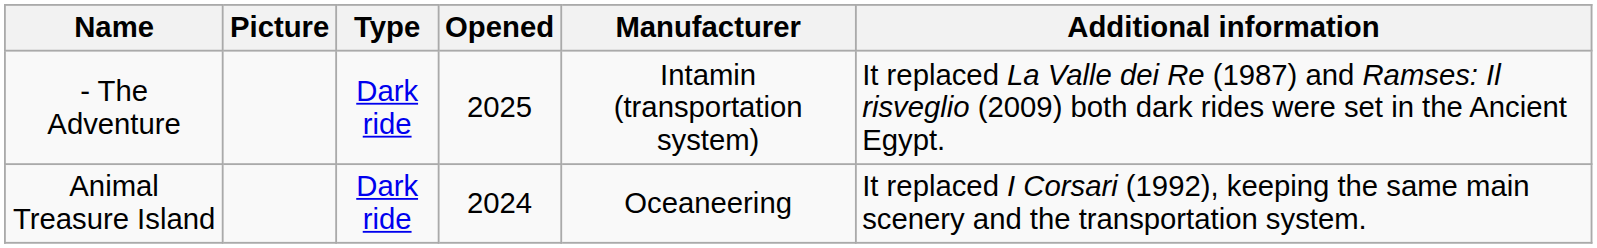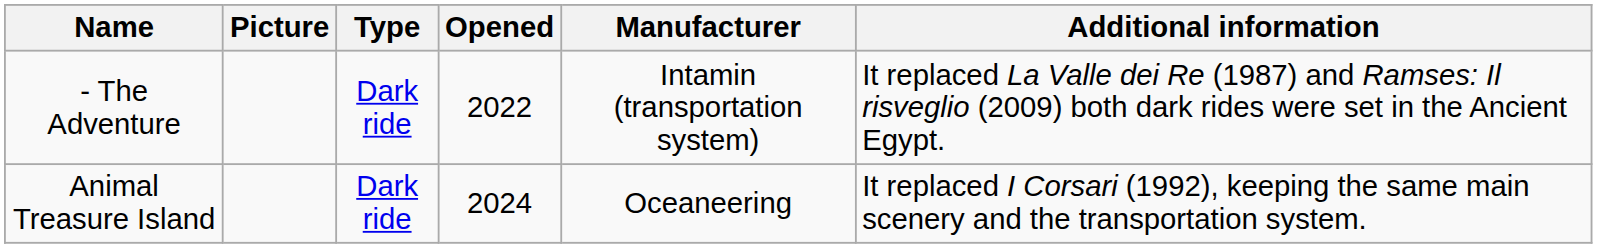- The Adventure | Opened: 2025 -> 2022
